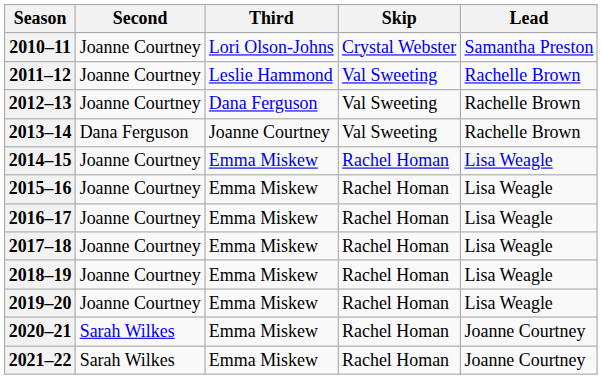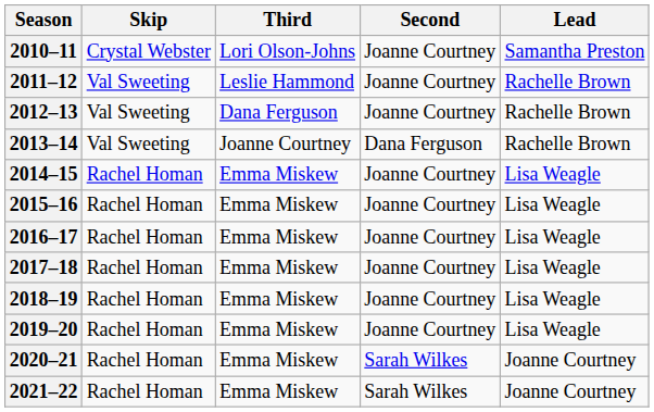columns swapped: Skip <-> Second
